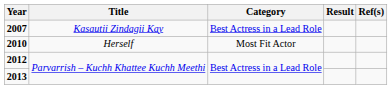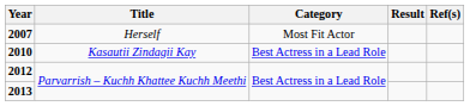2007 | Title: Kasautii Zindagii Kay -> Herself
2007 | Category: Best Actress in a Lead Role -> Most Fit Actor
2010 | Title: Herself -> Kasautii Zindagii Kay
2010 | Category: Most Fit Actor -> Best Actress in a Lead Role
